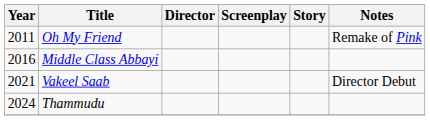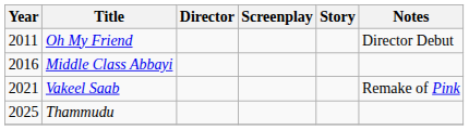Oh My Friend | Notes: Remake of Pink -> Director Debut
Vakeel Saab | Notes: Director Debut -> Remake of Pink
Thammudu | Year: 2024 -> 2025
